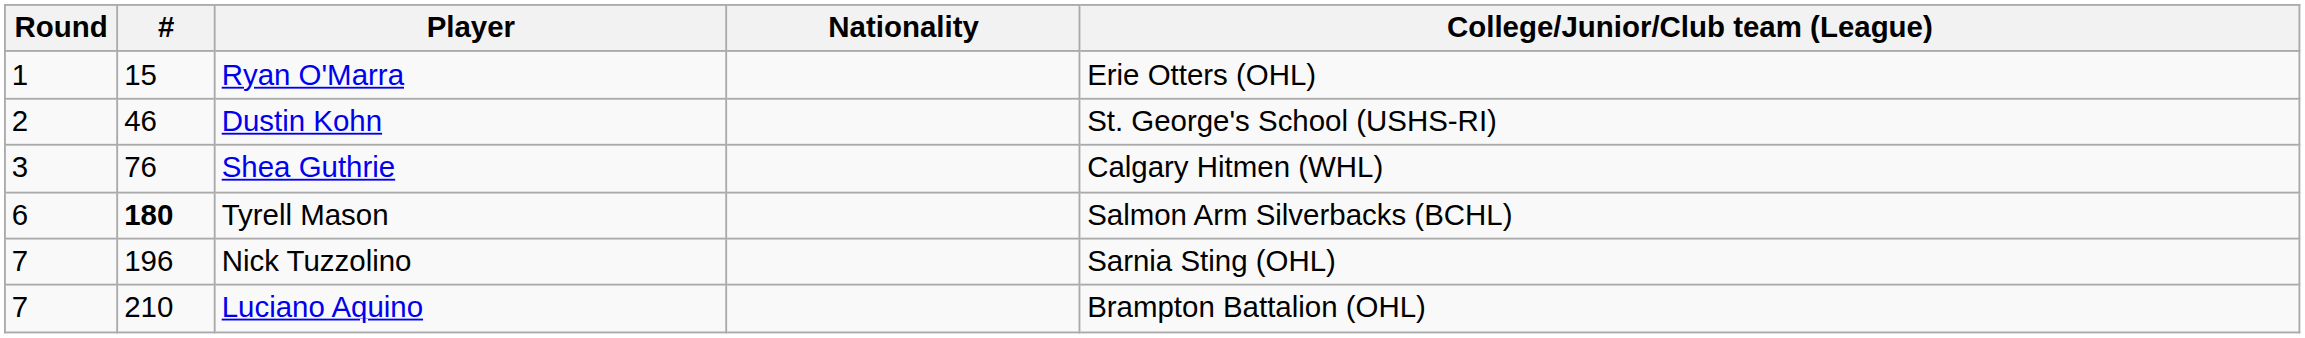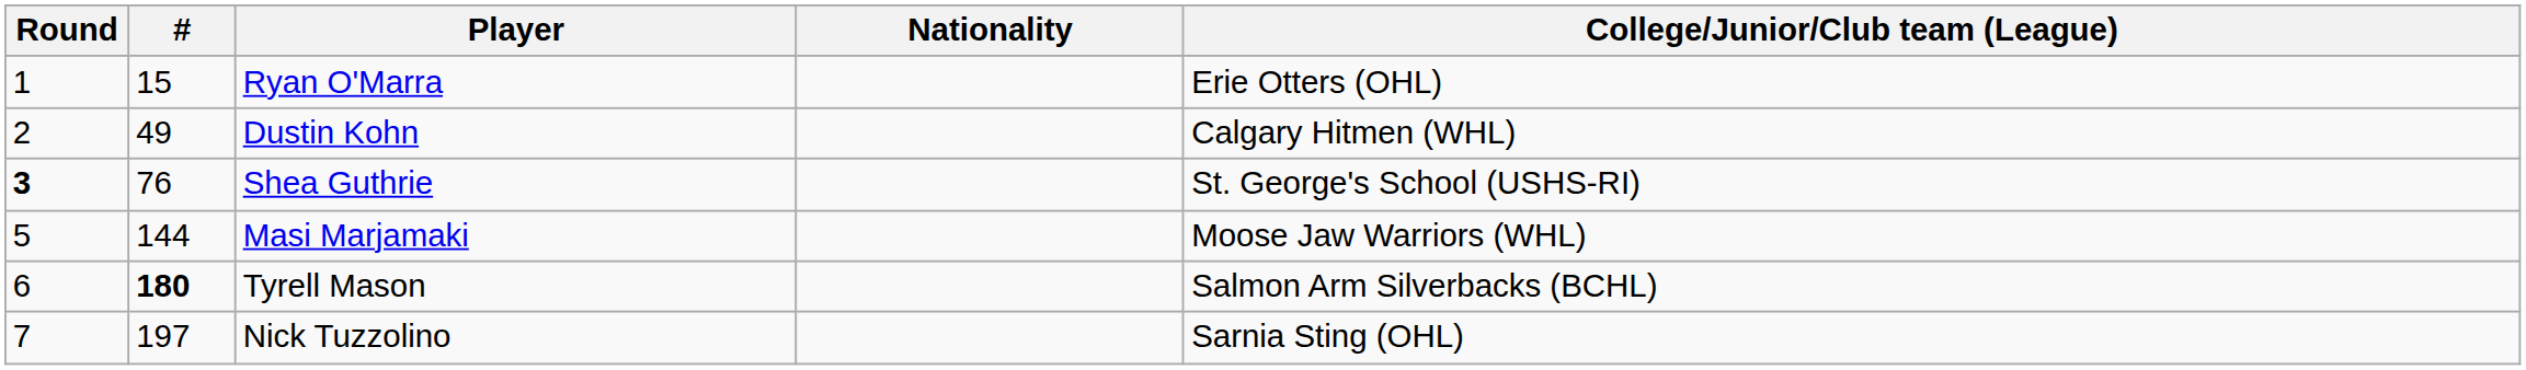Dustin Kohn | #: 46 -> 49
Dustin Kohn | College/Junior/Club team (League): St. George's School (USHS-RI) -> Calgary Hitmen (WHL)
Shea Guthrie | Round: normal -> bold
Shea Guthrie | College/Junior/Club team (League): Calgary Hitmen (WHL) -> St. George's School (USHS-RI)
+ row: 5 | 144 | Masi Marjamaki | Moose Jaw Warriors (WHL)
Nick Tuzzolino | #: 196 -> 197
- row: 7 | 210 | Luciano Aquino | Brampton Battalion (OHL)
